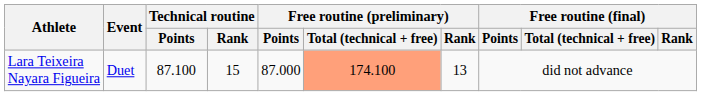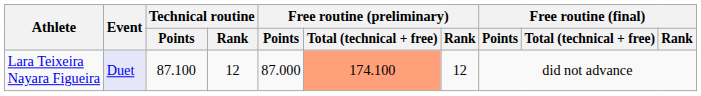Lara Teixeira Nayara Figueira | Event: no background -> lavender background
Lara Teixeira Nayara Figueira | Technical routine / Rank: 15 -> 12
Lara Teixeira Nayara Figueira | Free routine (preliminary) / Rank: 13 -> 12
